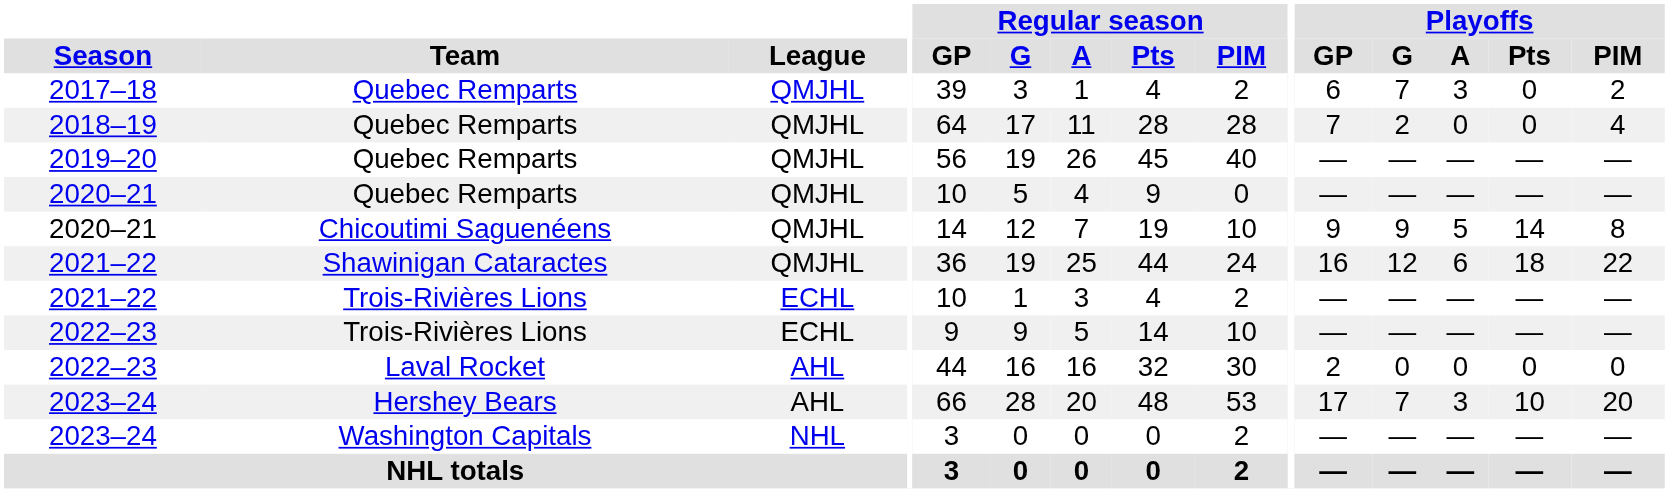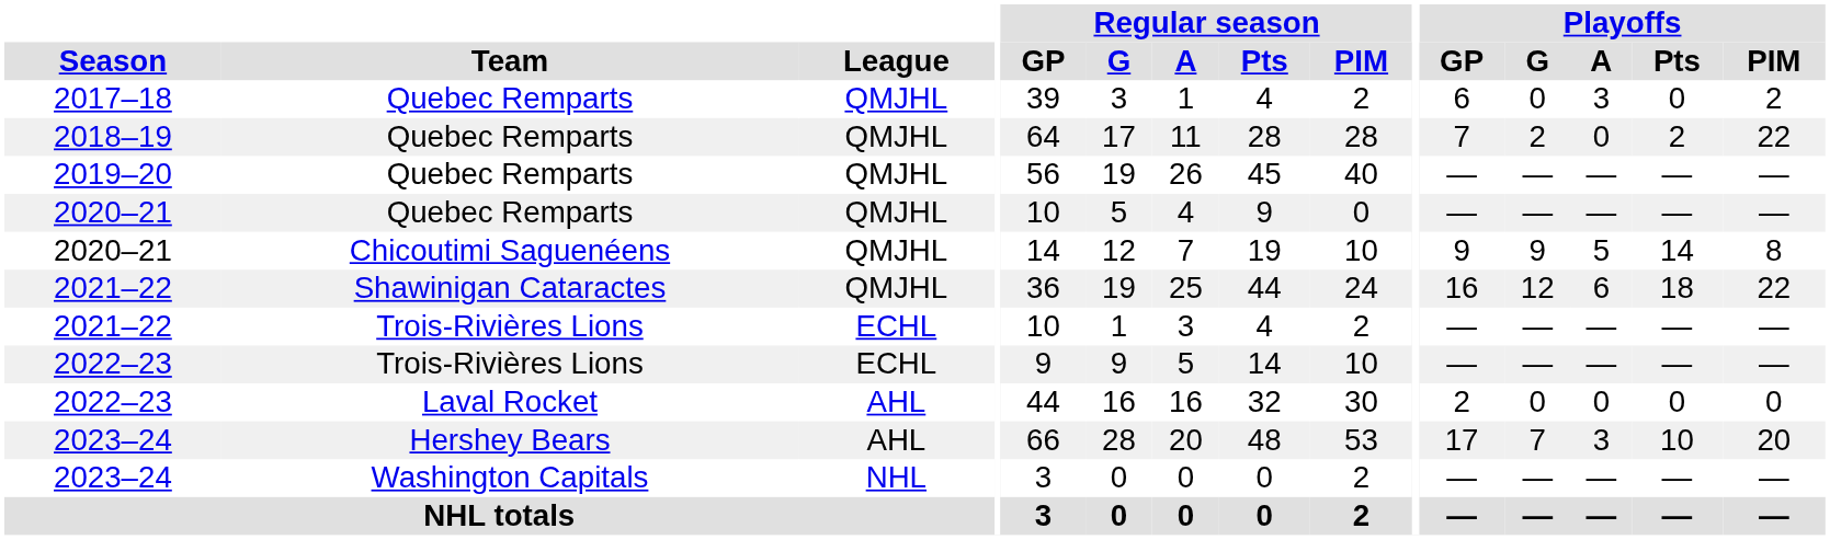2017–18 | Playoffs / G: 7 -> 0
2018–19 | Playoffs / Pts: 0 -> 2
2018–19 | Playoffs / PIM: 4 -> 22
